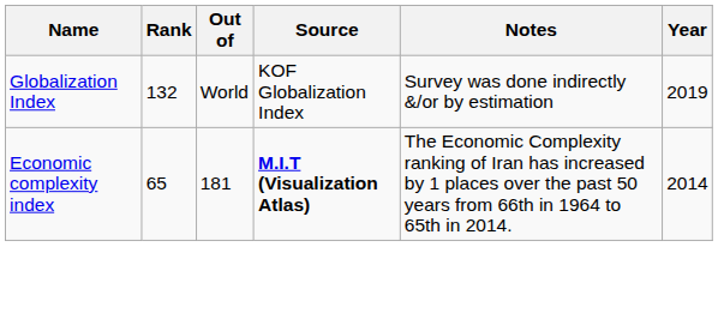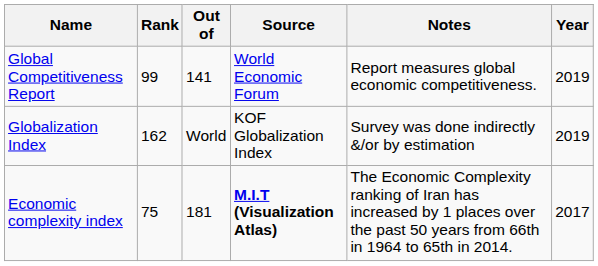+ row: Global Competitiveness Report | 99 | 141 | World Economic Forum | Report measures global economic competitiveness. | 2019
Globalization Index | Rank: 132 -> 162
Economic complexity index | Rank: 65 -> 75
Economic complexity index | Year: 2014 -> 2017
